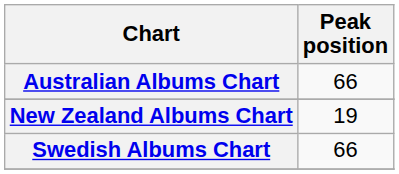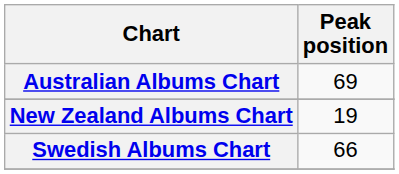Australian Albums Chart | Peak position: 66 -> 69
